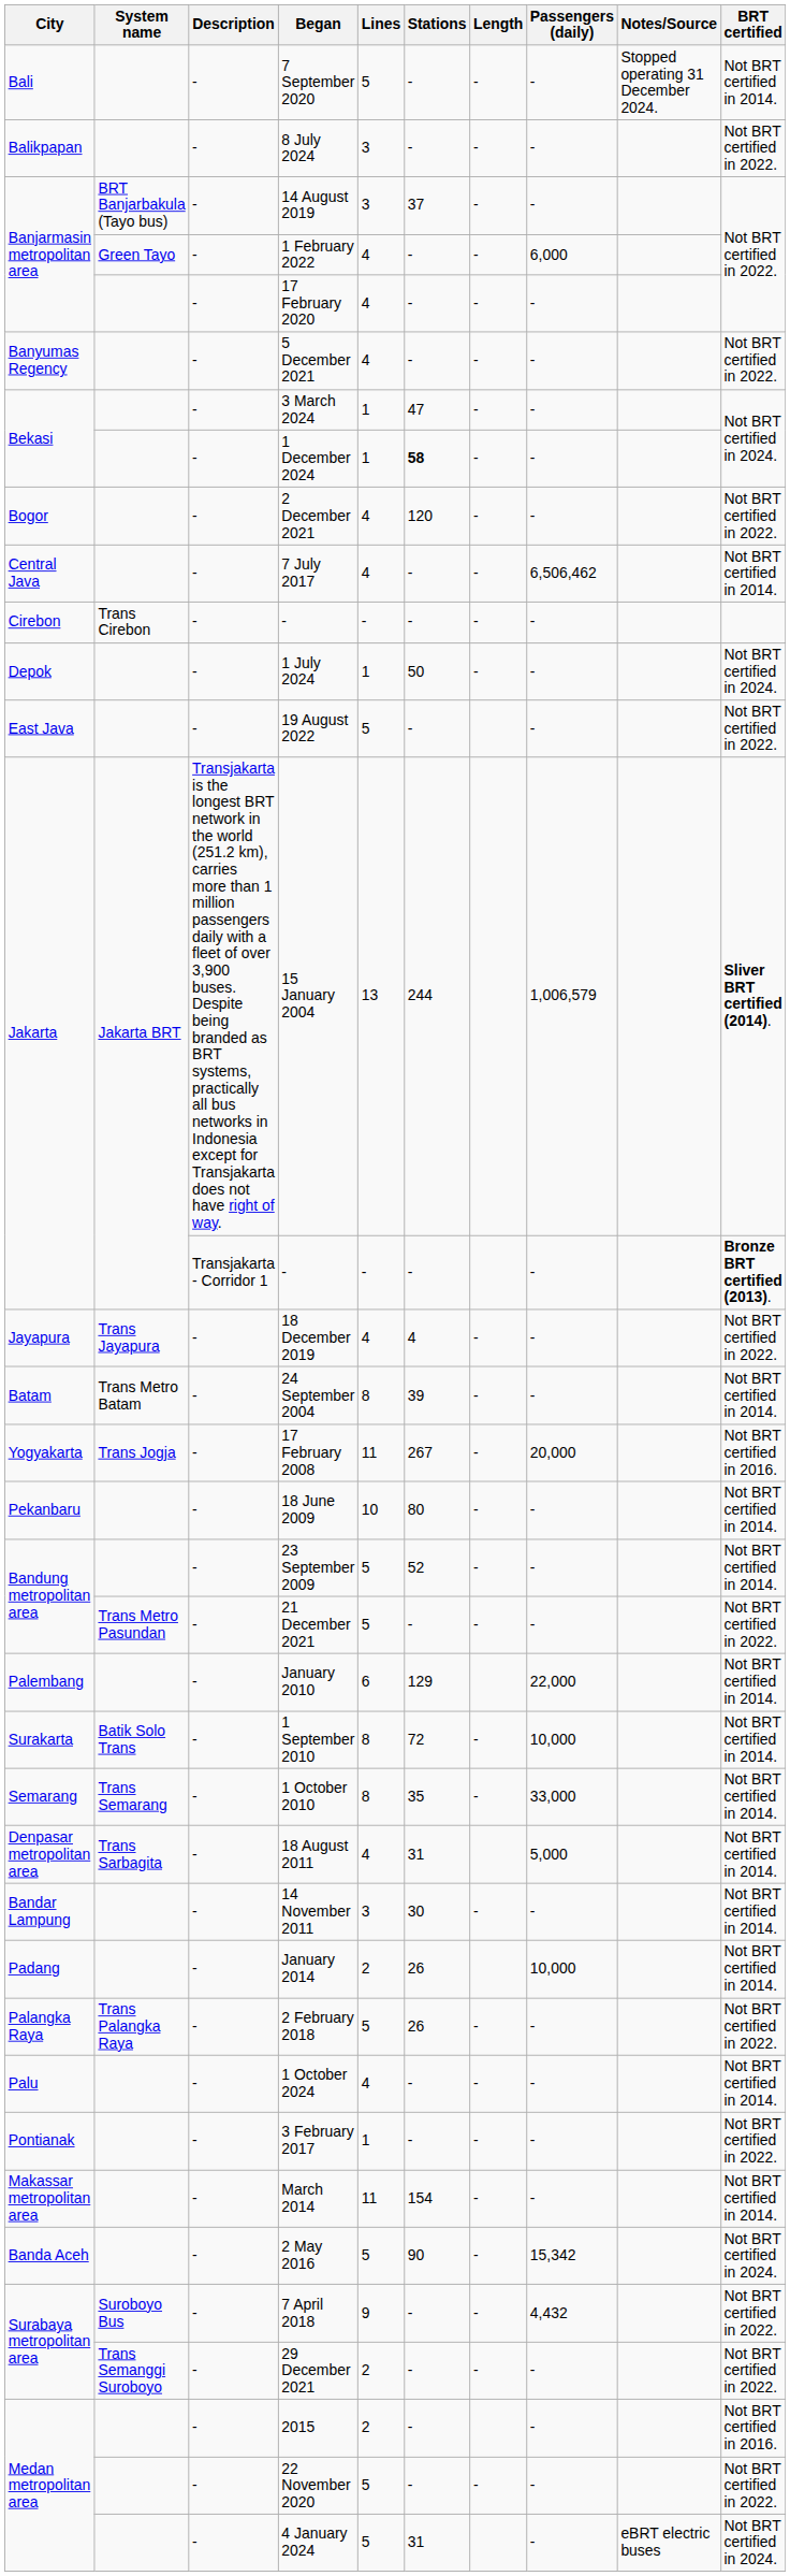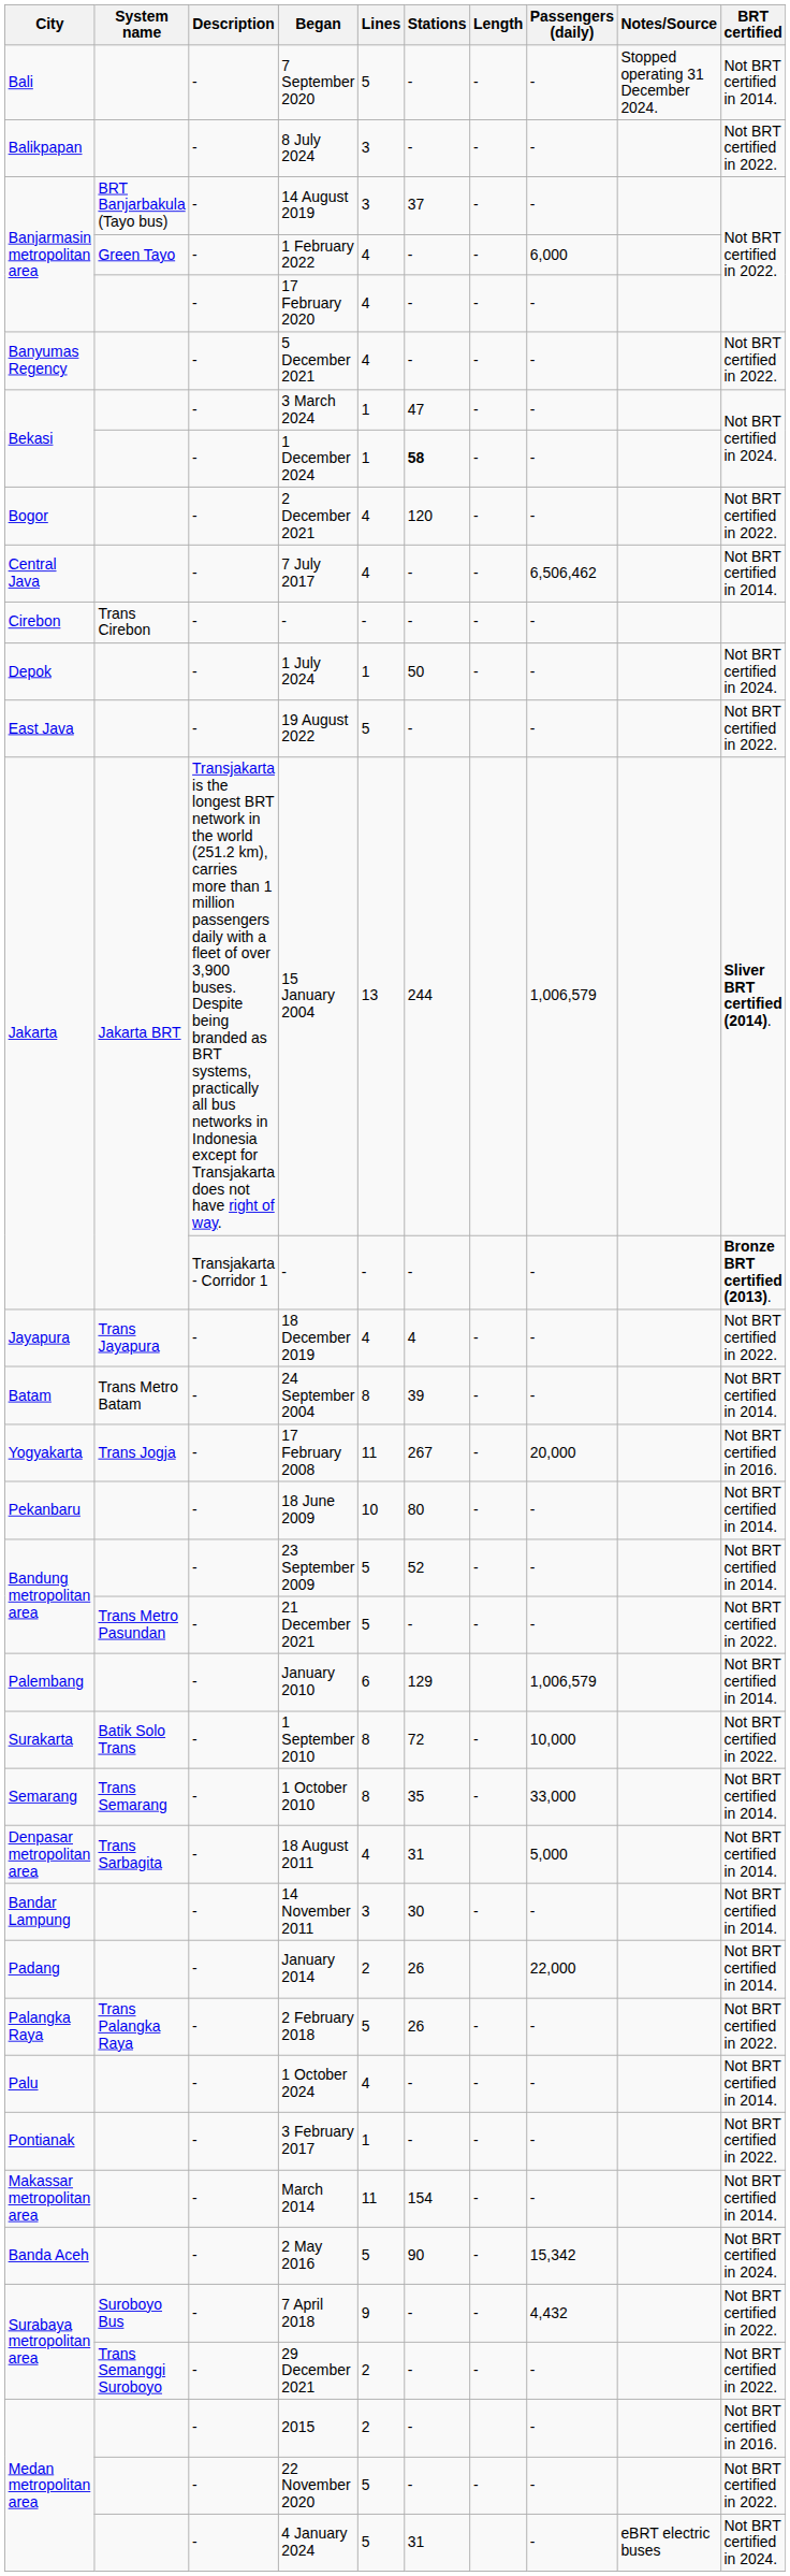January 2010 | Passengers (daily): 22,000 -> 1,006,579
1 September 2010 | BRT certified: Not BRT certified in 2014. -> Not BRT certified in 2022.
January 2014 | Passengers (daily): 10,000 -> 22,000
